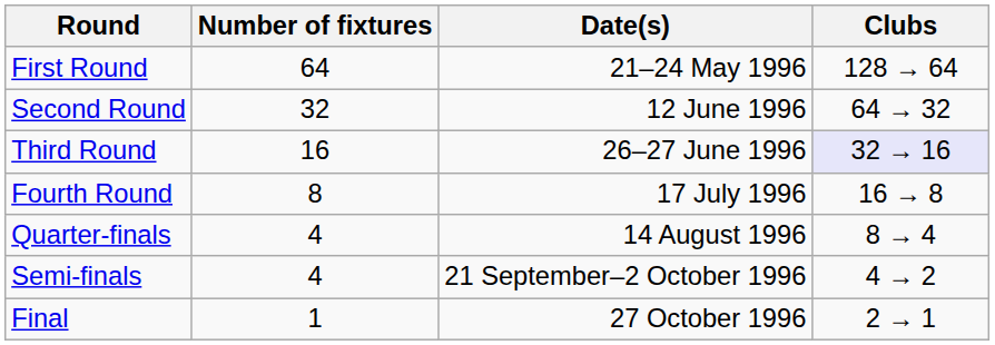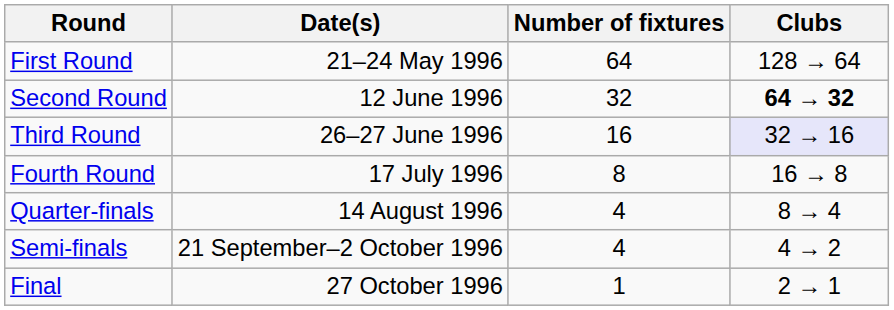columns swapped: Date(s) <-> Number of fixtures
Second Round | Clubs: normal -> bold
